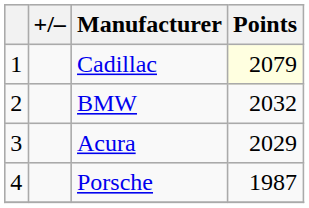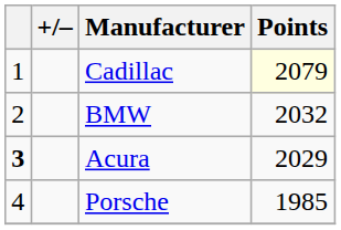Acura | column 1: normal -> bold
Porsche | Points: 1987 -> 1985
